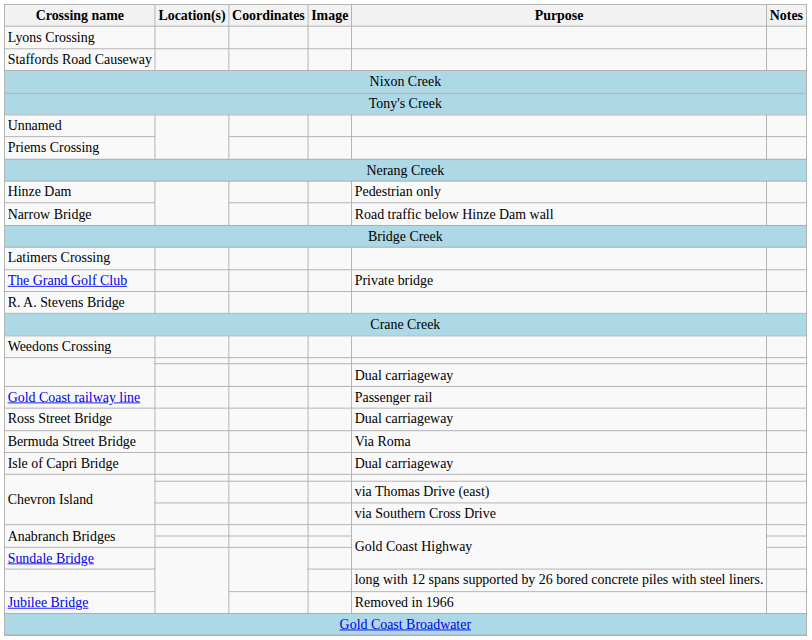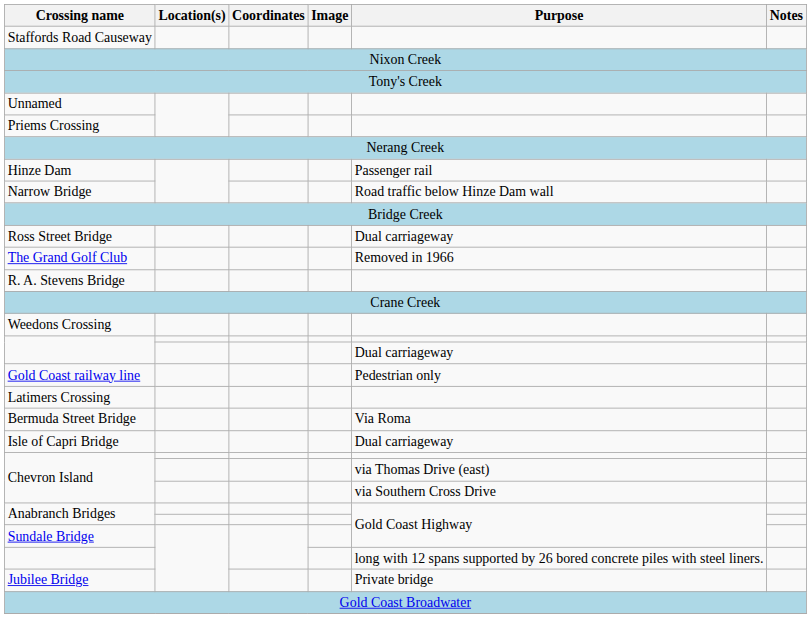- row: Lyons Crossing
Hinze Dam | Purpose: Pedestrian only -> Passenger rail
rows swapped: Latimers Crossing <-> Ross Street Bridge
The Grand Golf Club | Purpose: Private bridge -> Removed in 1966
Gold Coast railway line | Purpose: Passenger rail -> Pedestrian only
Jubilee Bridge | Purpose: Removed in 1966 -> Private bridge
